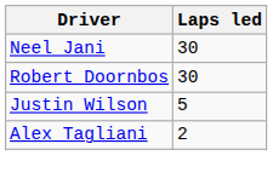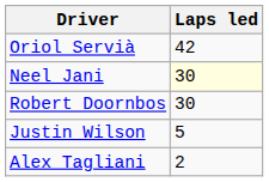+ row: Oriol Servià | 42
Neel Jani | Laps led: no background -> lightyellow background
